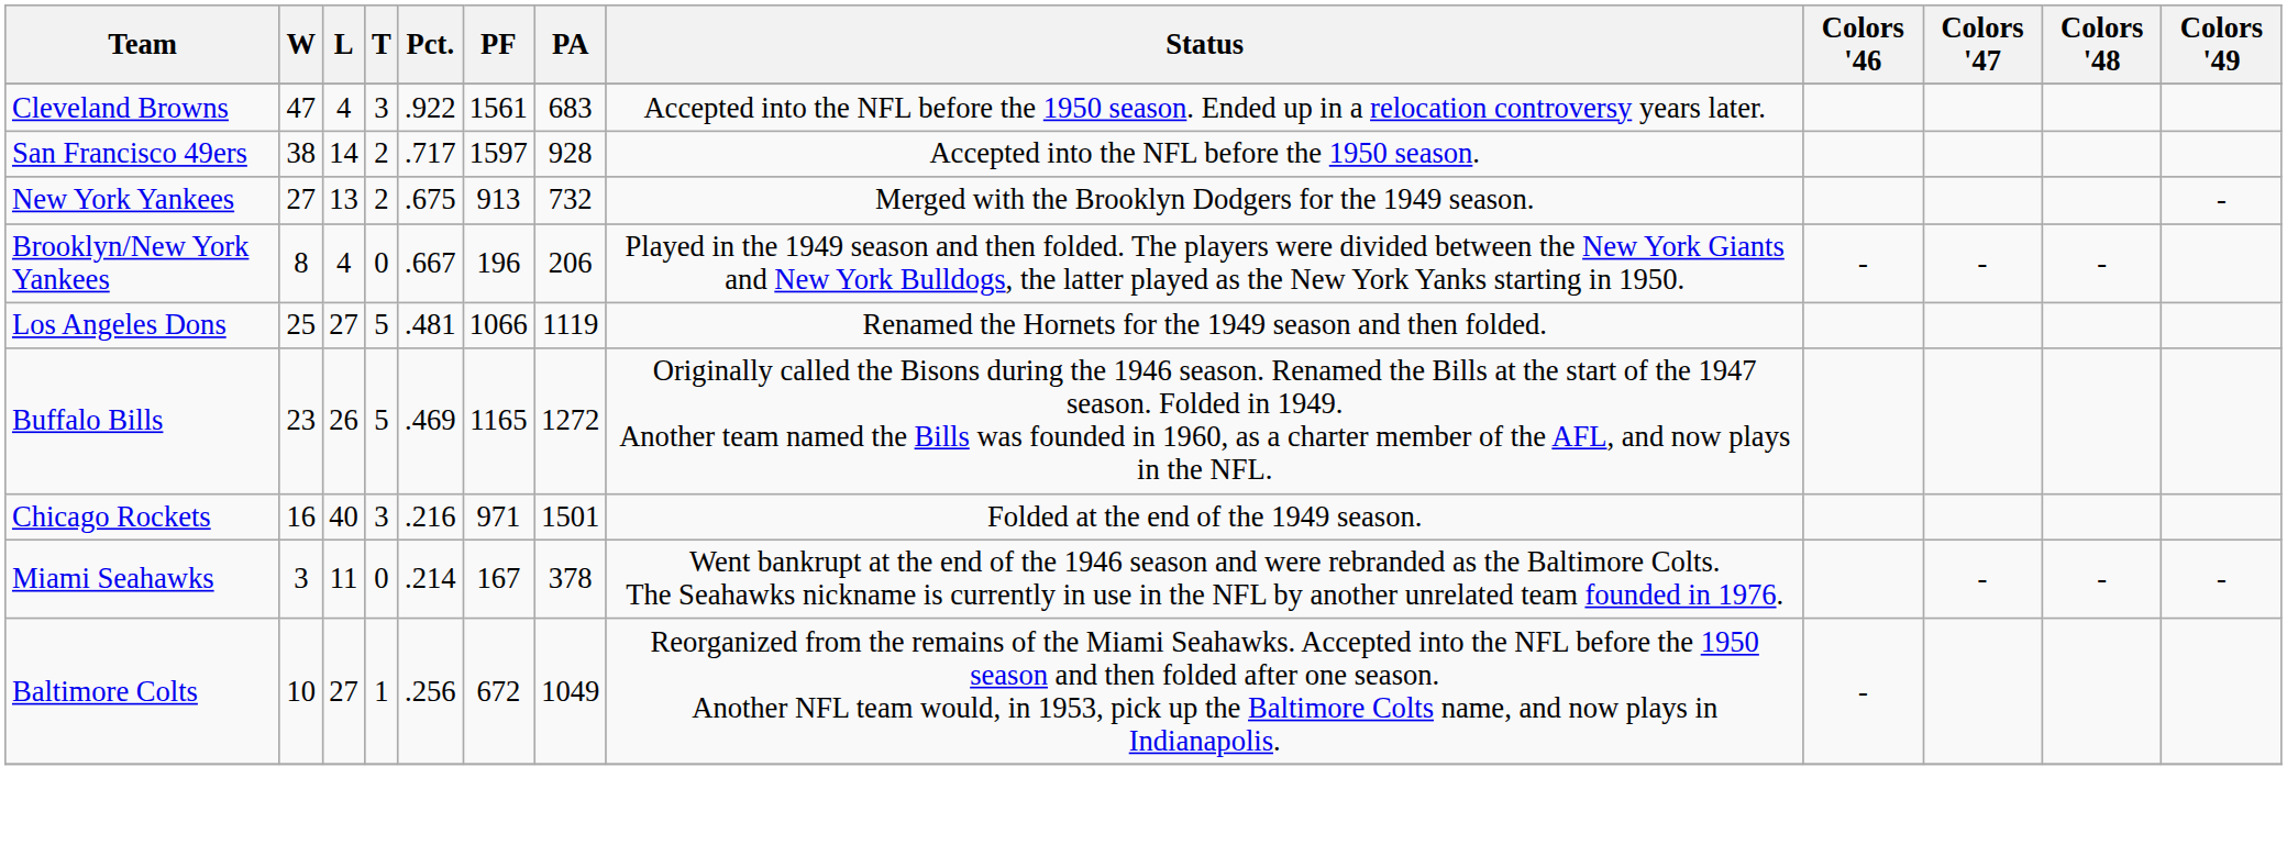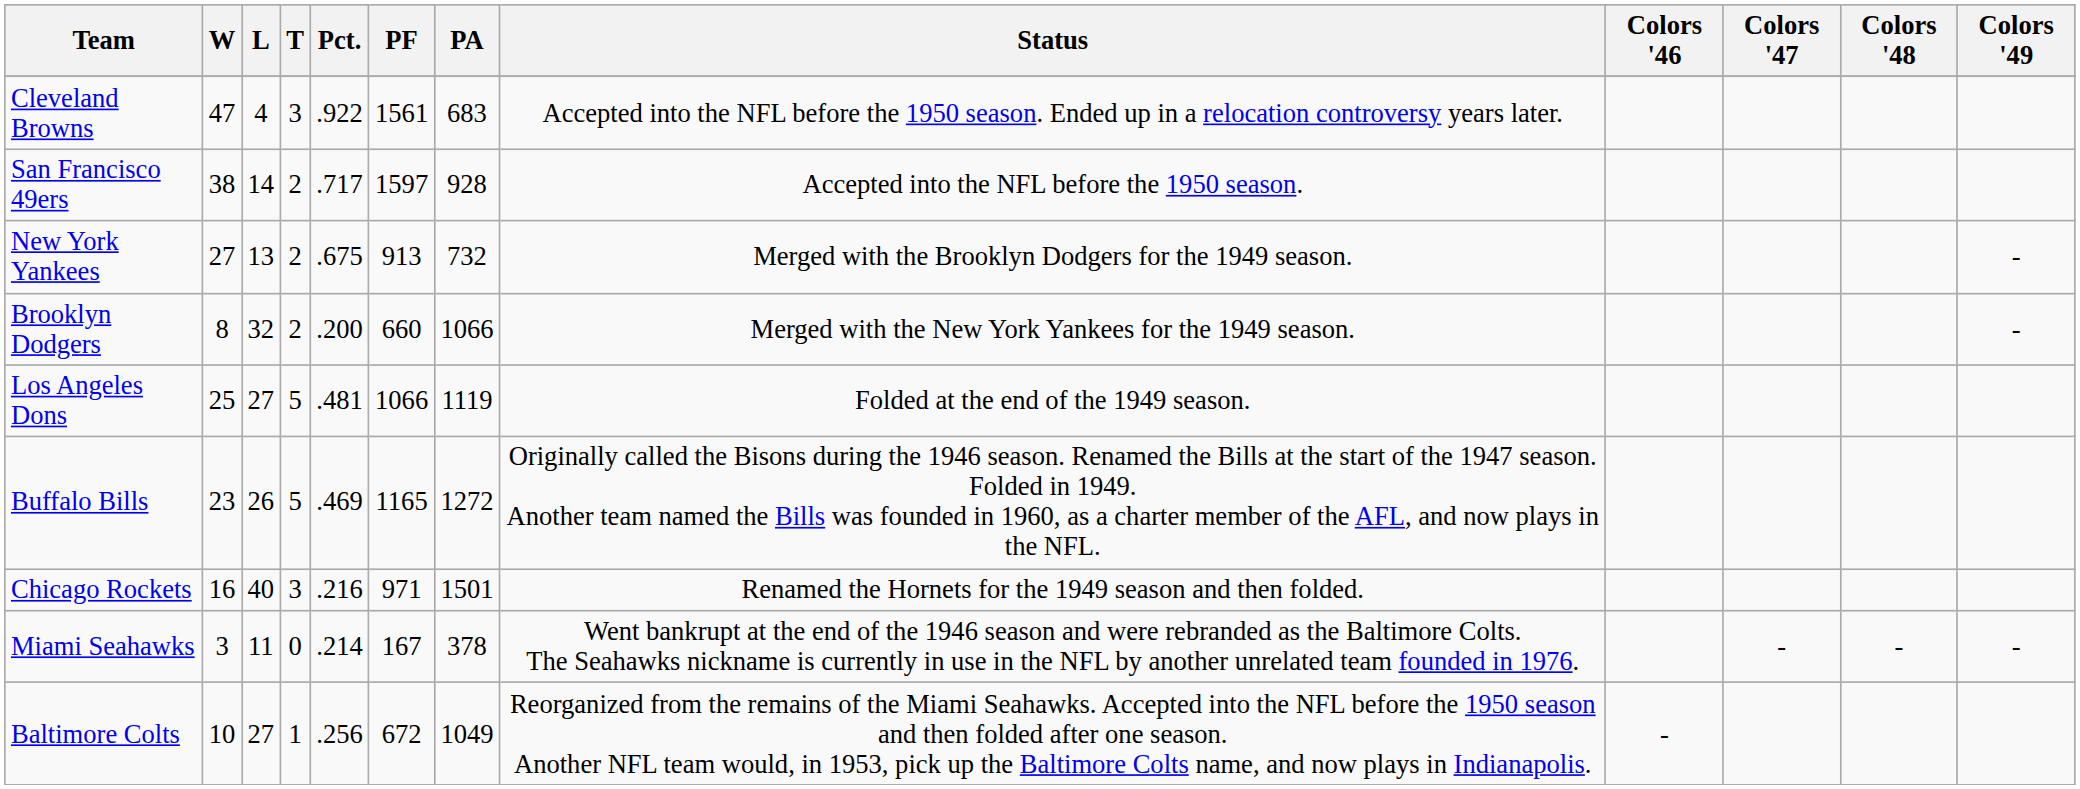+ row: Brooklyn Dodgers | 8 | 32 | 2 | .200 | 660 | 1066 | Merged with the New York Yankees for the 1949 season. | -
- row: Brooklyn/New York Yankees | 8 | 4 | 0 | .667 | 196 | 206 | Played in the 1949 season and then folded. The players were divided between the New York Giants and New York Bulldogs, the latter played as the New York Yanks starting in 1950. | - | - | -
Los Angeles Dons | Status: Renamed the Hornets for the 1949 season and then folded. -> Folded at the end of the 1949 season.
Chicago Rockets | Status: Folded at the end of the 1949 season. -> Renamed the Hornets for the 1949 season and then folded.
